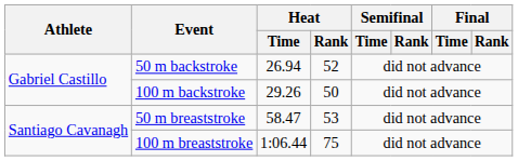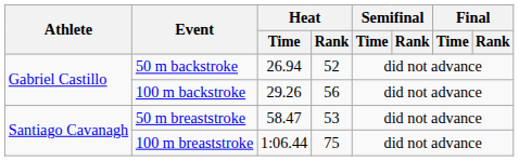100 m backstroke | Heat / Rank: 50 -> 56
